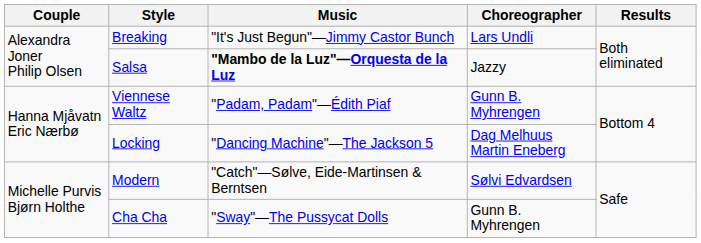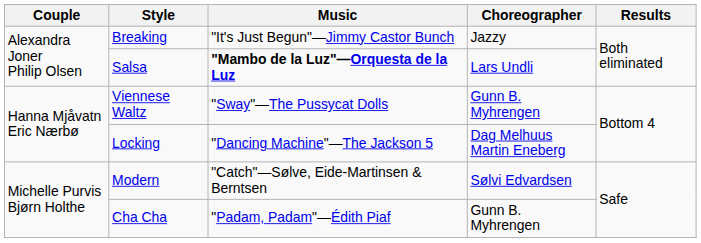Breaking | Choreographer: Lars Undli -> Jazzy
Salsa | Choreographer: Jazzy -> Lars Undli
Viennese Waltz | Music: "Padam, Padam"—Édith Piaf -> "Sway"—The Pussycat Dolls
Cha Cha | Music: "Sway"—The Pussycat Dolls -> "Padam, Padam"—Édith Piaf
